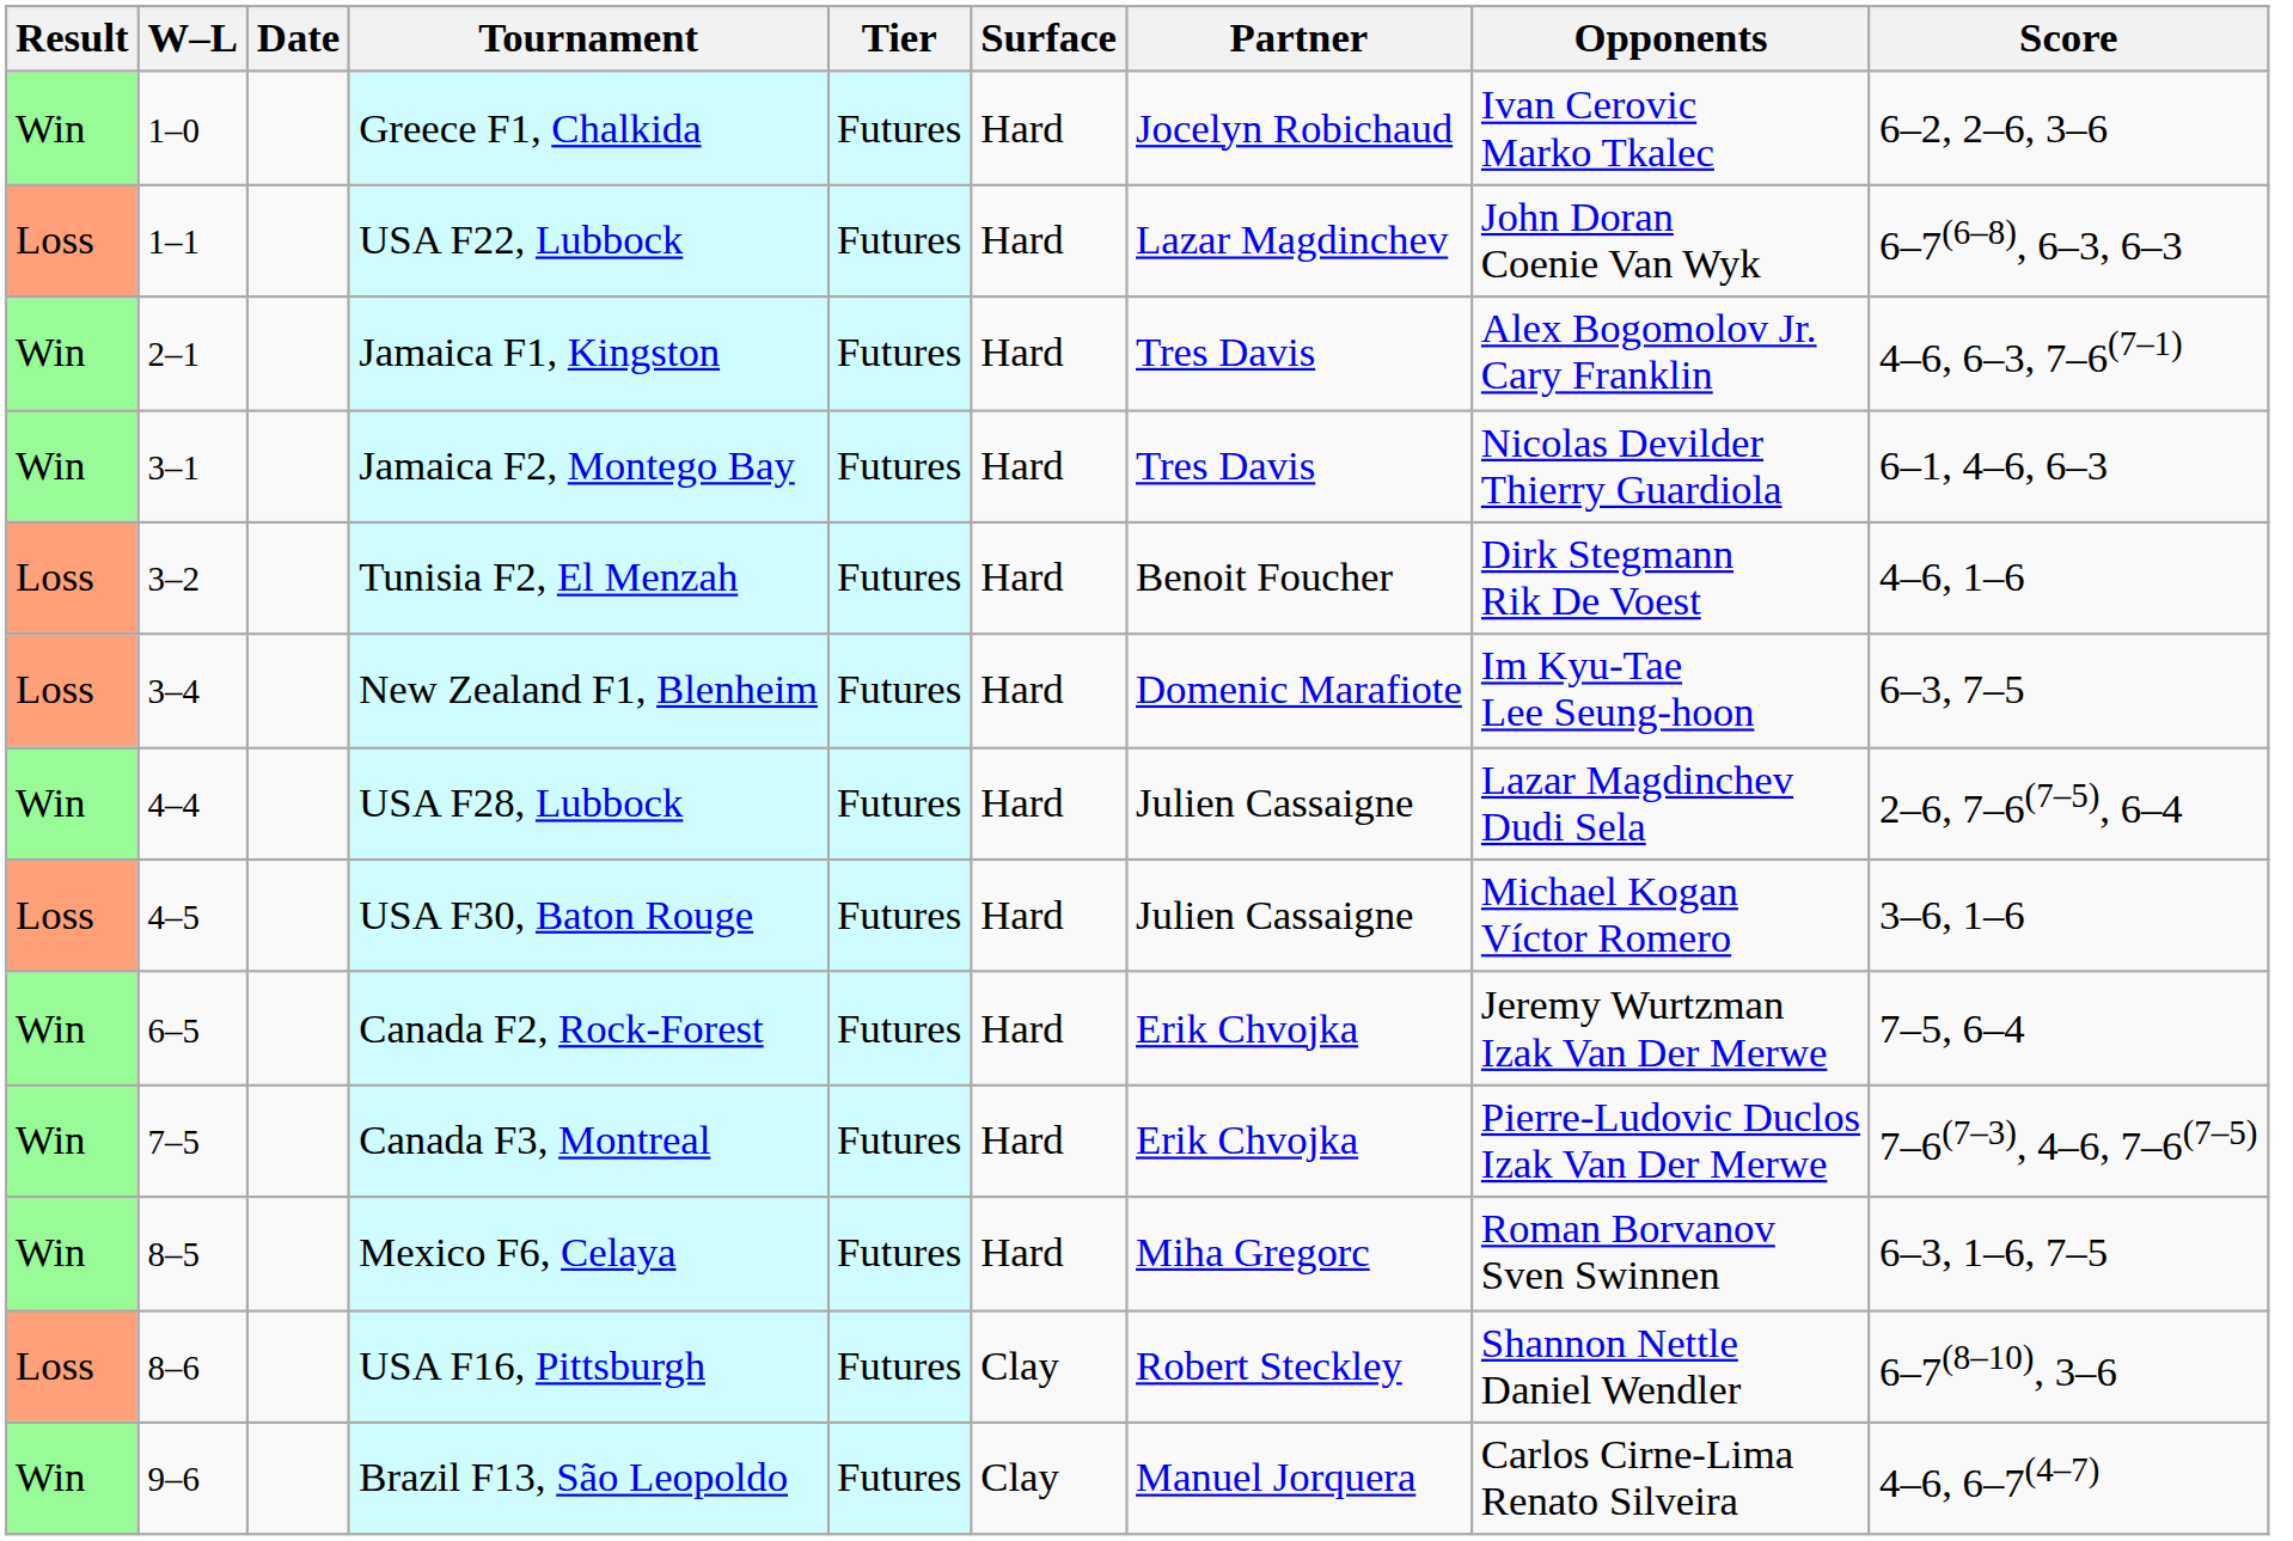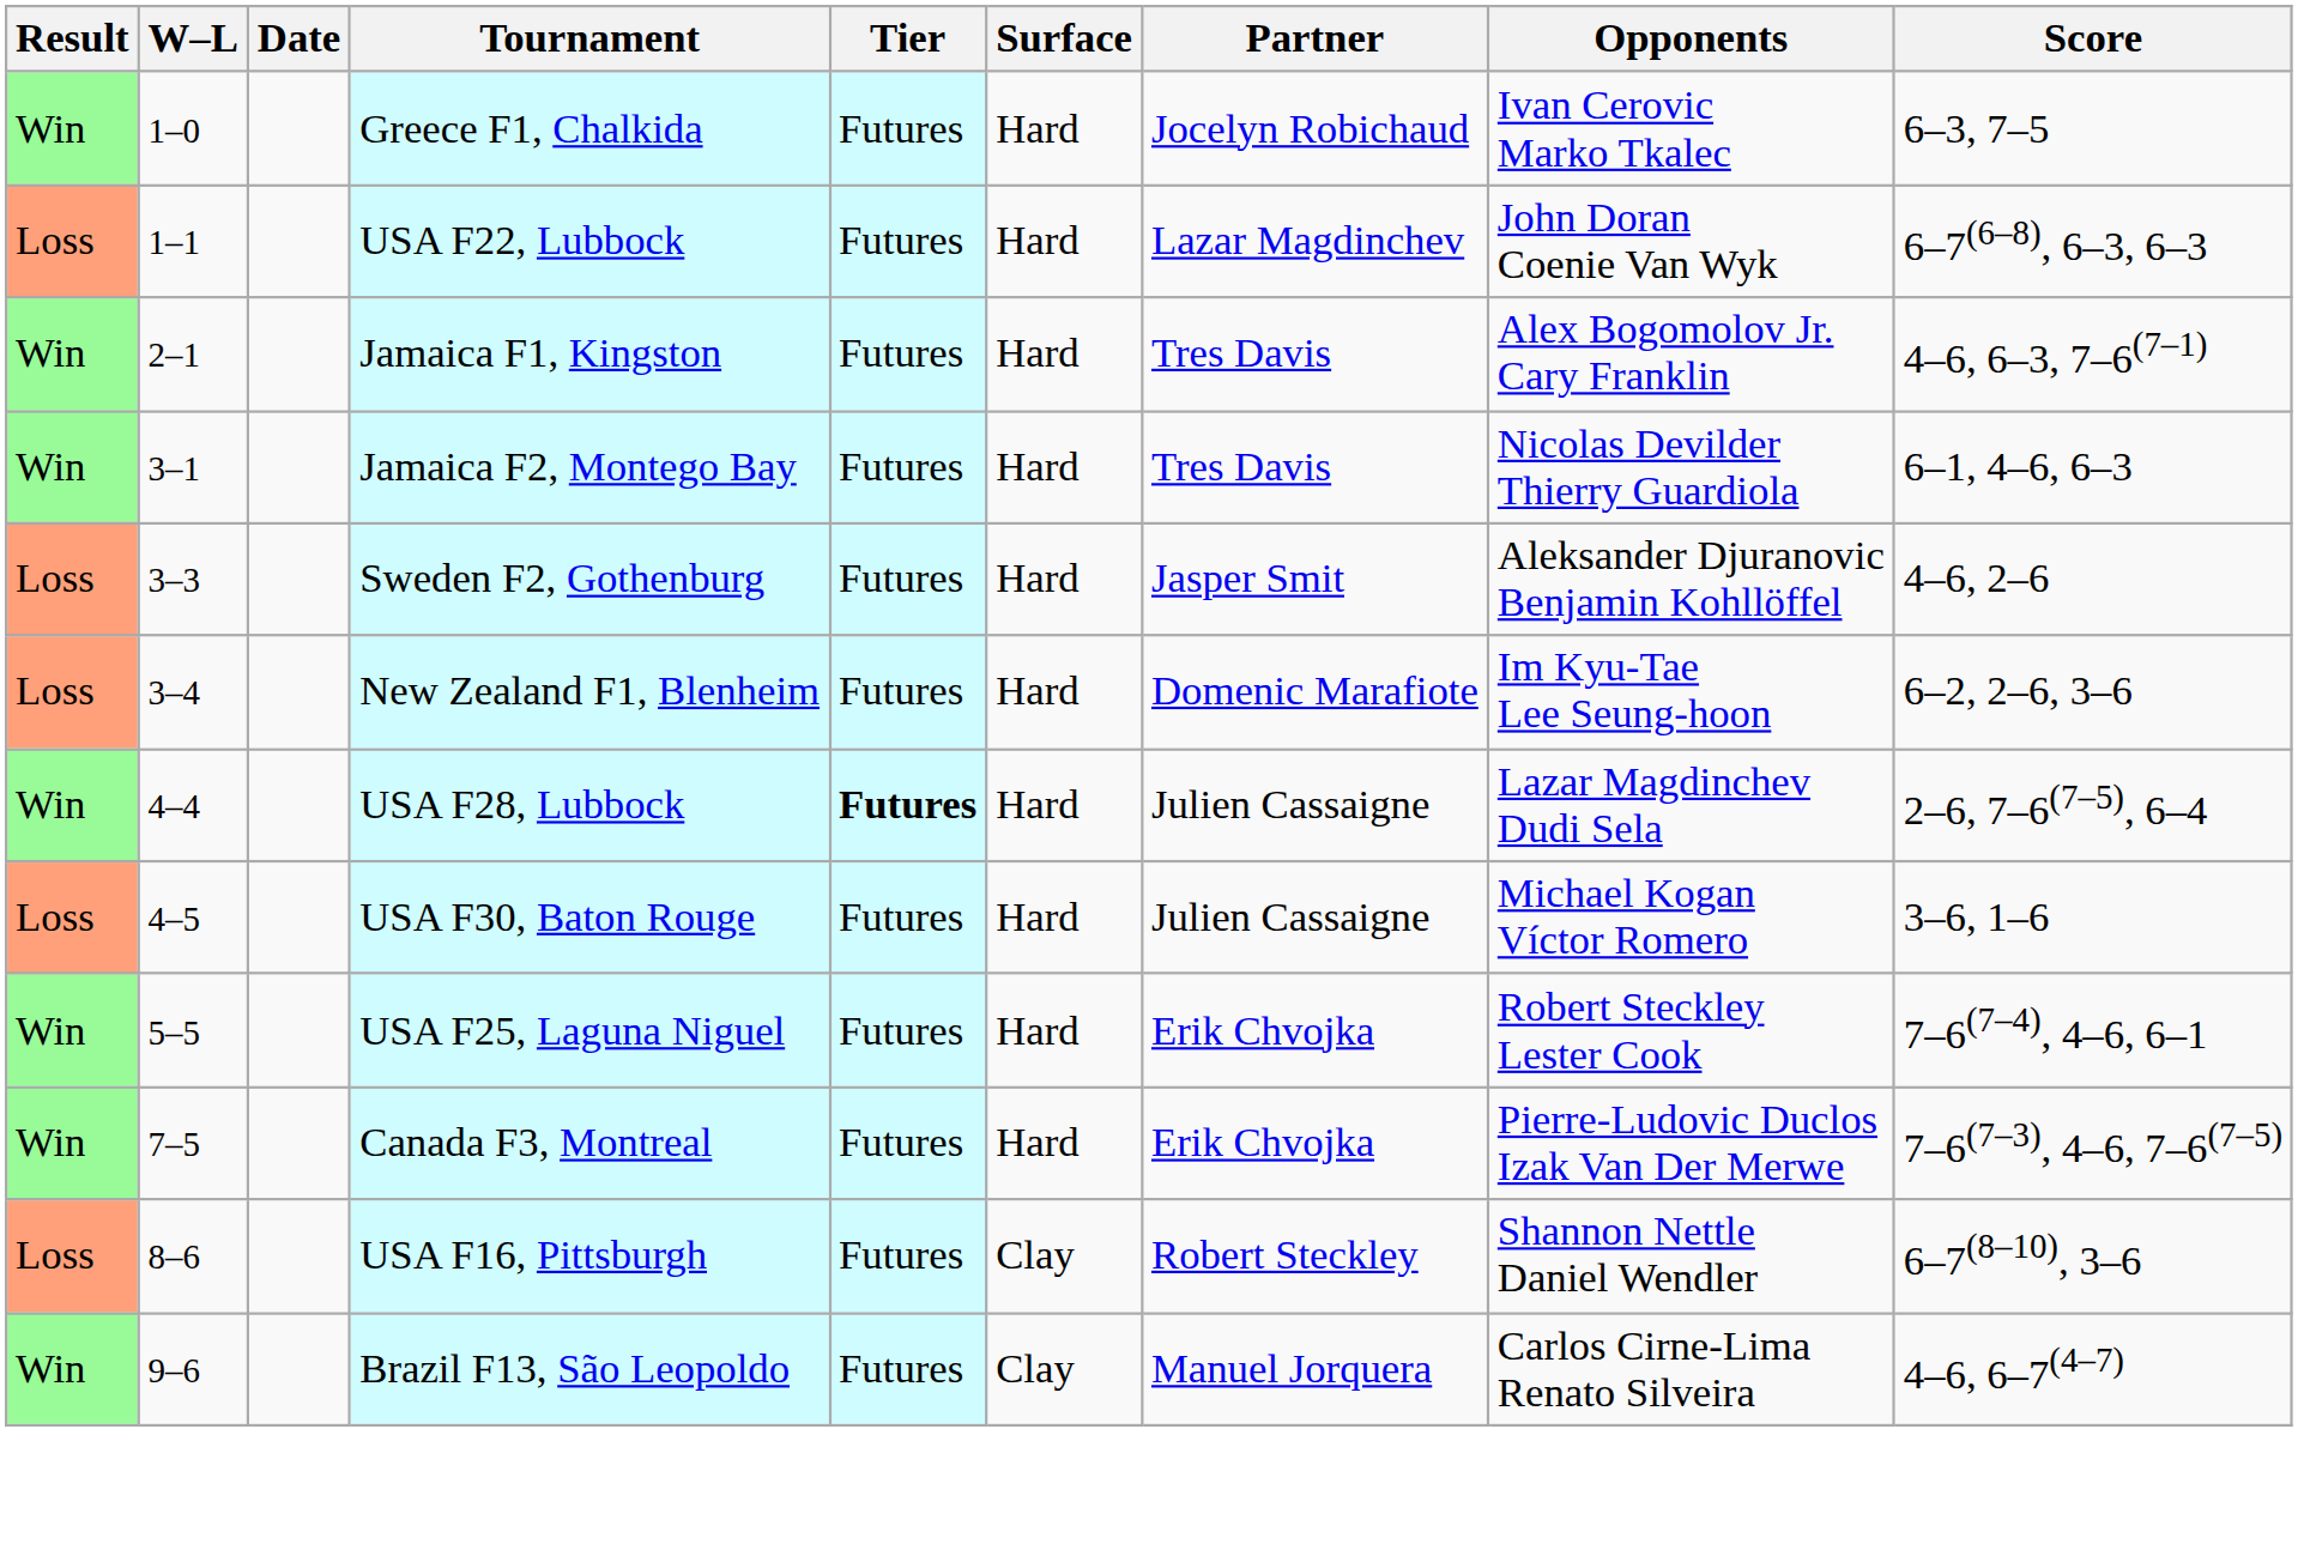Greece F1, Chalkida | Score: 6–2, 2–6, 3–6 -> 6–3, 7–5
- row: Loss | 3–2 | Tunisia F2, El Menzah | Futures | Hard | Benoit Foucher | Dirk Stegmann Rik De Voest | 4–6, 1–6
+ row: Loss | 3–3 | Sweden F2, Gothenburg | Futures | Hard | Jasper Smit | Aleksander Djuranovic Benjamin Kohllöffel | 4–6, 2–6
New Zealand F1, Blenheim | Score: 6–3, 7–5 -> 6–2, 2–6, 3–6
USA F28, Lubbock | Tier: normal -> bold
+ row: Win | 5–5 | USA F25, Laguna Niguel | Futures | Hard | Erik Chvojka | Robert Steckley Lester Cook | 7–6(7–4), 4–6, 6–1
- row: Win | 6–5 | Canada F2, Rock-Forest | Futures | Hard | Erik Chvojka | Jeremy Wurtzman Izak Van Der Merwe | 7–5, 6–4
- row: Win | 8–5 | Mexico F6, Celaya | Futures | Hard | Miha Gregorc | Roman Borvanov Sven Swinnen | 6–3, 1–6, 7–5
